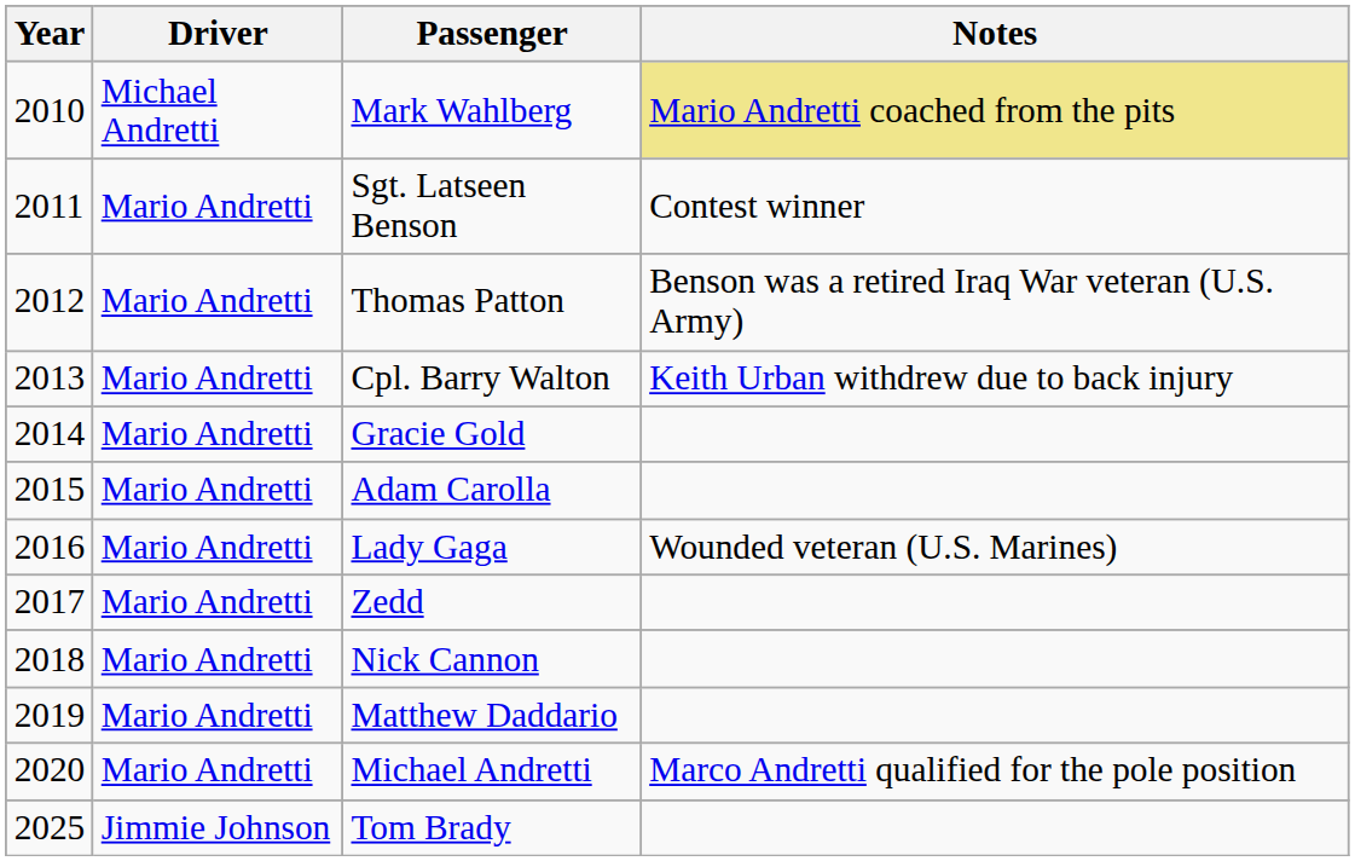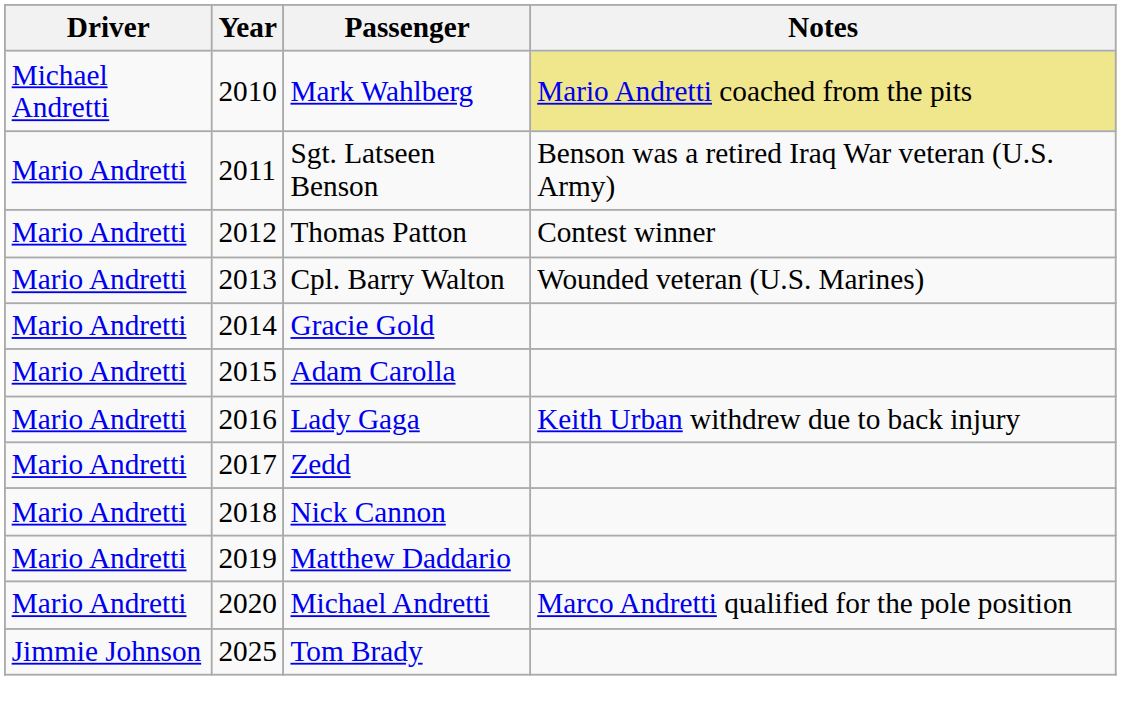columns swapped: Year <-> Driver
Sgt. Latseen Benson | Notes: Contest winner -> Benson was a retired Iraq War veteran (U.S. Army)
Thomas Patton | Notes: Benson was a retired Iraq War veteran (U.S. Army) -> Contest winner
Cpl. Barry Walton | Notes: Keith Urban withdrew due to back injury -> Wounded veteran (U.S. Marines)
Lady Gaga | Notes: Wounded veteran (U.S. Marines) -> Keith Urban withdrew due to back injury
